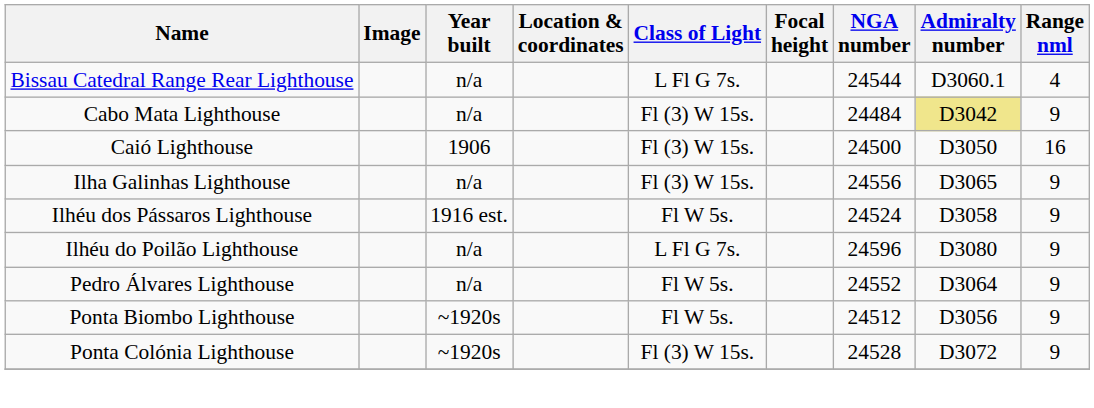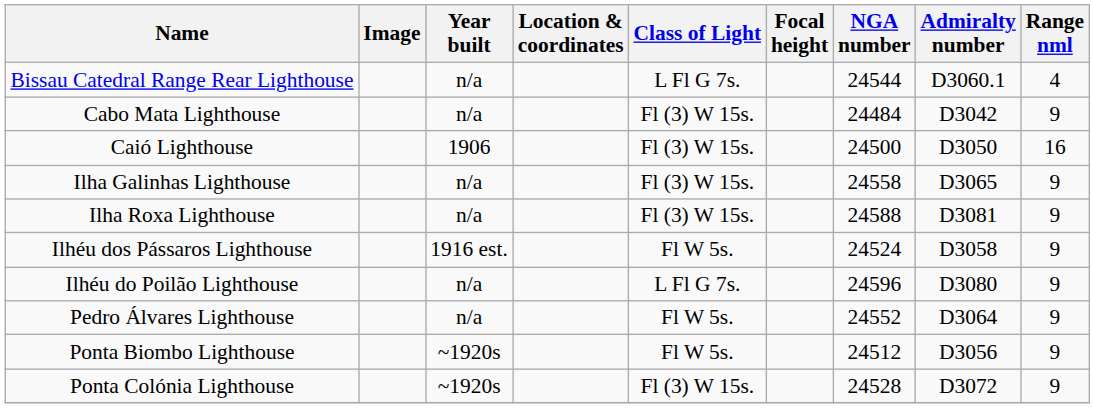Cabo Mata Lighthouse | Admiralty number: khaki background -> no background
Ilha Galinhas Lighthouse | NGA number: 24556 -> 24558
+ row: Ilha Roxa Lighthouse | n/a | Fl (3) W 15s. | 24588 | D3081 | 9
